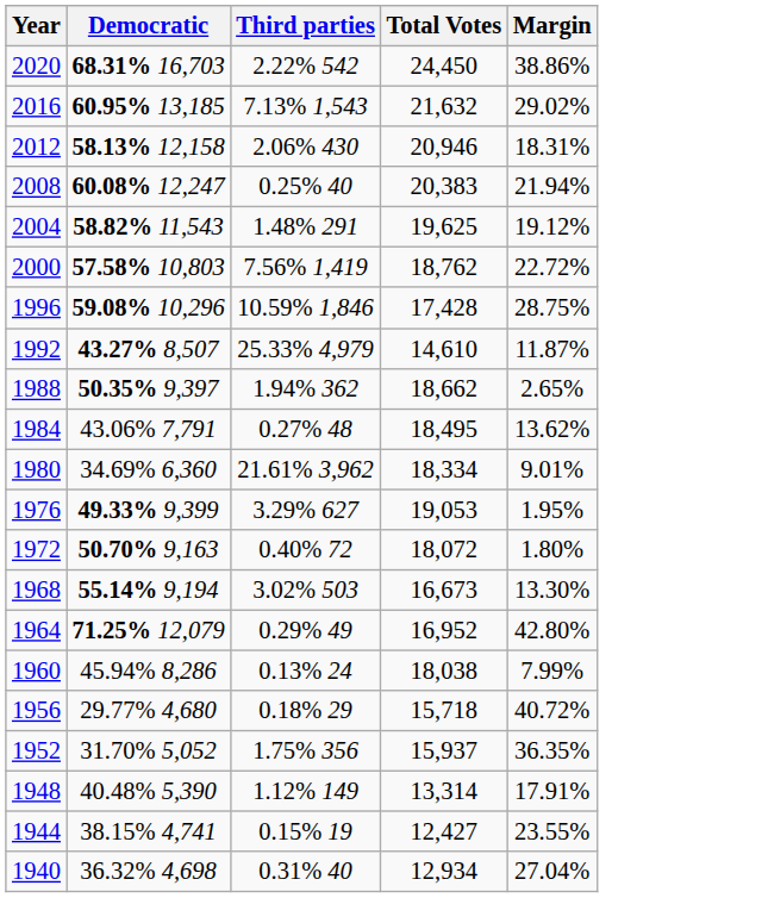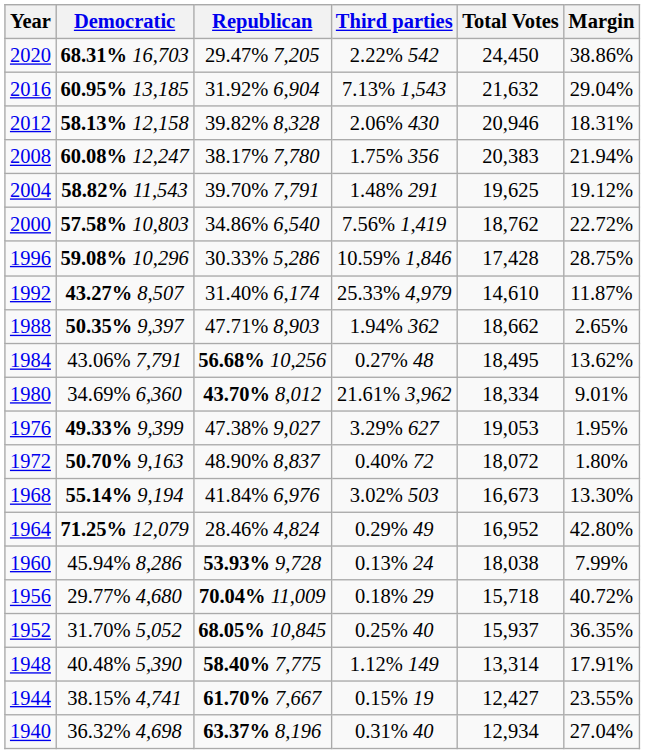+ column: Republican | 29.47% 7,205 | 31.92% 6,904 | 39.82% 8,328 | 38.17% 7,780 | 39.70% 7,791 | 34.86% 6,540 | 30.33% 5,286 | 31.40% 6,174 | 47.71% 8,903 | 56.68% 10,256 | 43.70% 8,012 | 47.38% 9,027 | 48.90% 8,837 | 41.84% 6,976 | 28.46% 4,824 | 53.93% 9,728 | 70.04% 11,009 | 68.05% 10,845 | 58.40% 7,775 | 61.70% 7,667 | 63.37% 8,196
2016 | Margin: 29.02% -> 29.04%
2008 | Third parties: 0.25% 40 -> 1.75% 356
1952 | Third parties: 1.75% 356 -> 0.25% 40
